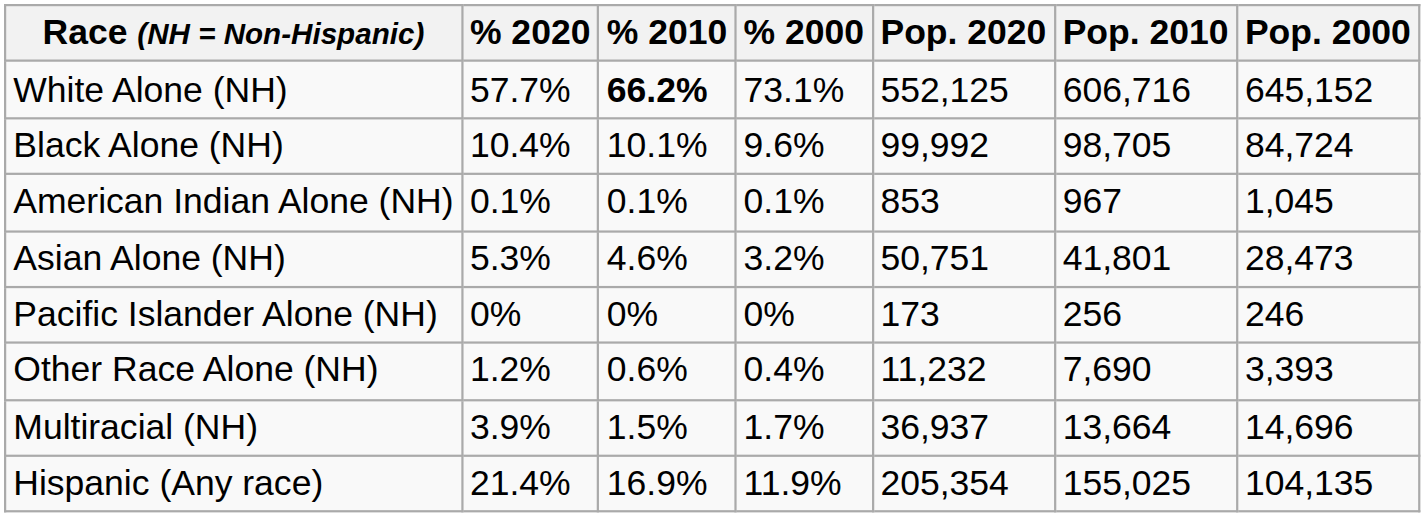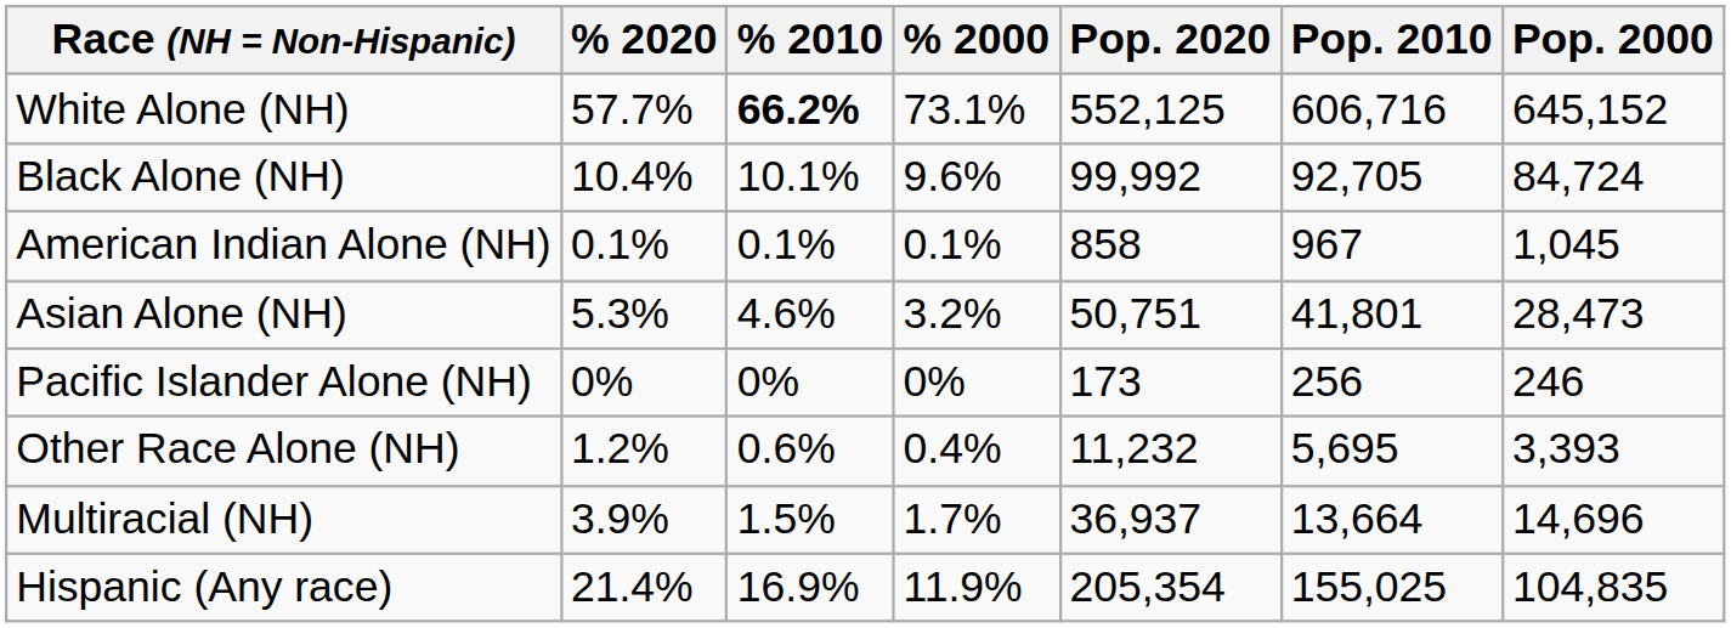Black Alone (NH) | Pop. 2010: 98,705 -> 92,705
American Indian Alone (NH) | Pop. 2020: 853 -> 858
Other Race Alone (NH) | Pop. 2010: 7,690 -> 5,695
Hispanic (Any race) | Pop. 2000: 104,135 -> 104,835
